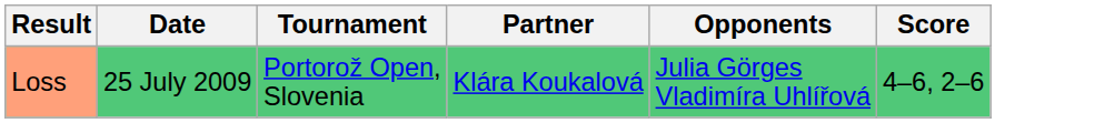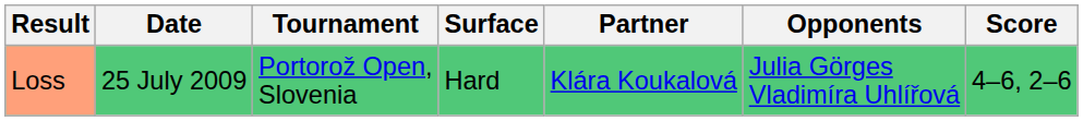+ column: Surface | Hard
